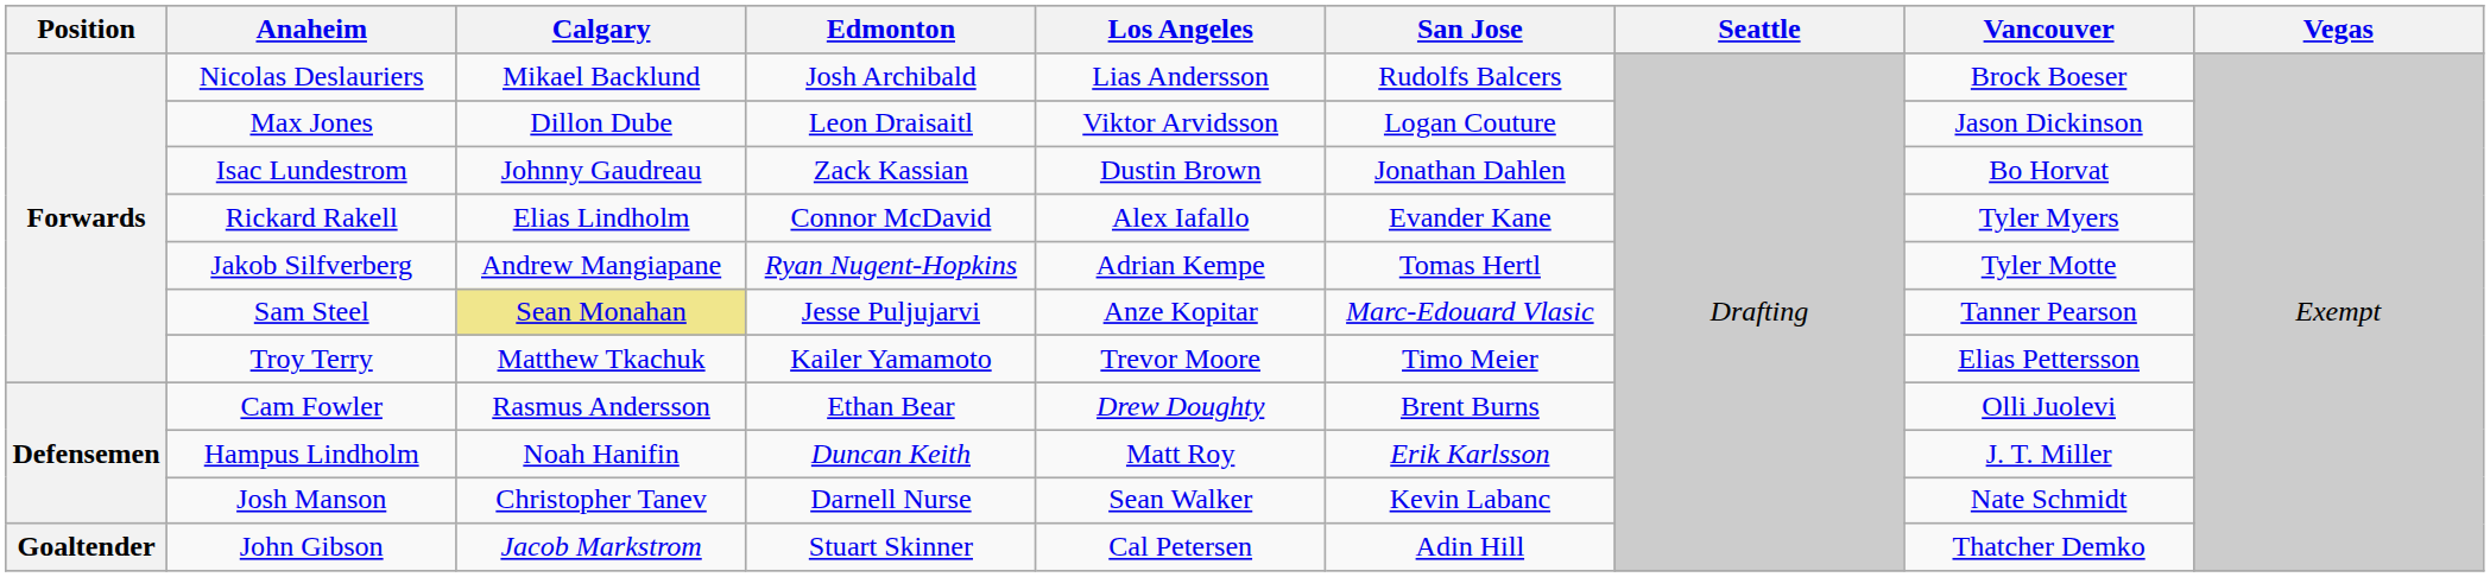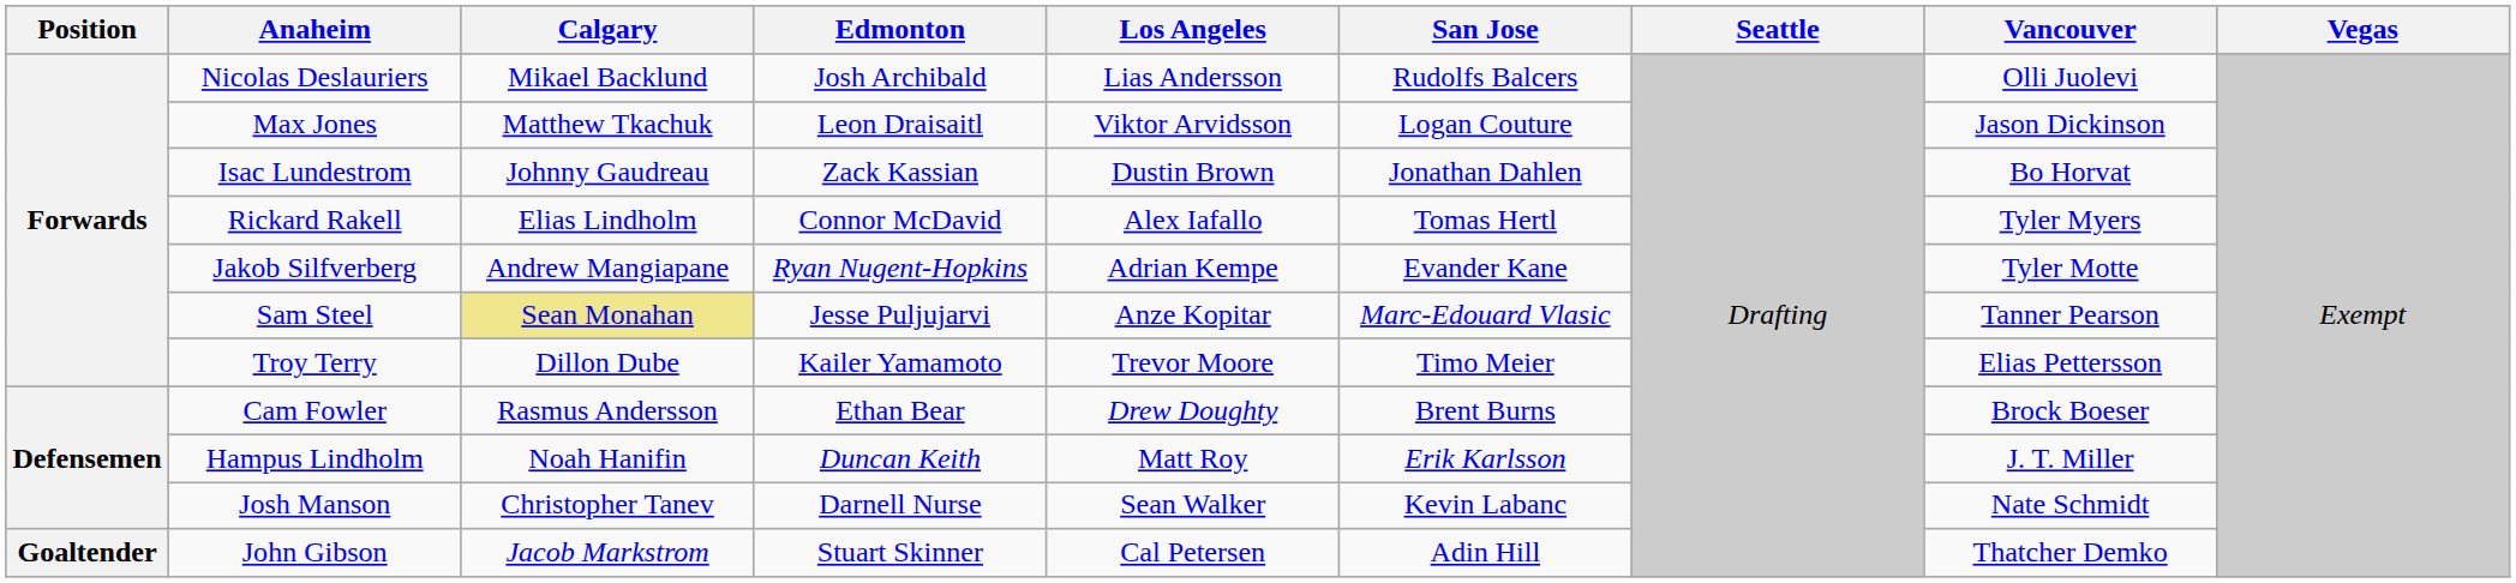Nicolas Deslauriers | Vancouver: Brock Boeser -> Olli Juolevi
Max Jones | Calgary: Dillon Dube -> Matthew Tkachuk
Rickard Rakell | San Jose: Evander Kane -> Tomas Hertl
Jakob Silfverberg | San Jose: Tomas Hertl -> Evander Kane
Troy Terry | Calgary: Matthew Tkachuk -> Dillon Dube
Cam Fowler | Vancouver: Olli Juolevi -> Brock Boeser
